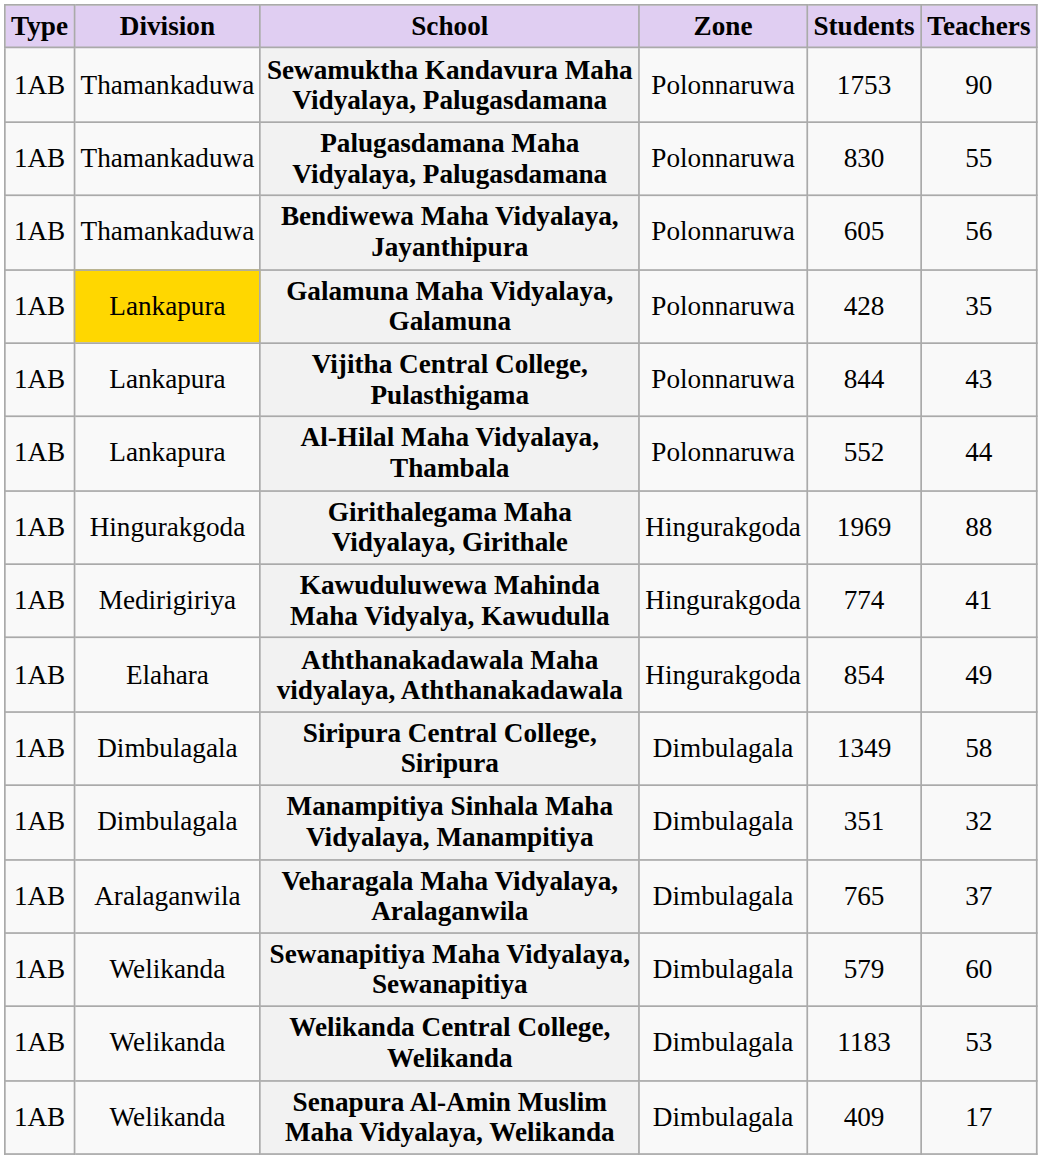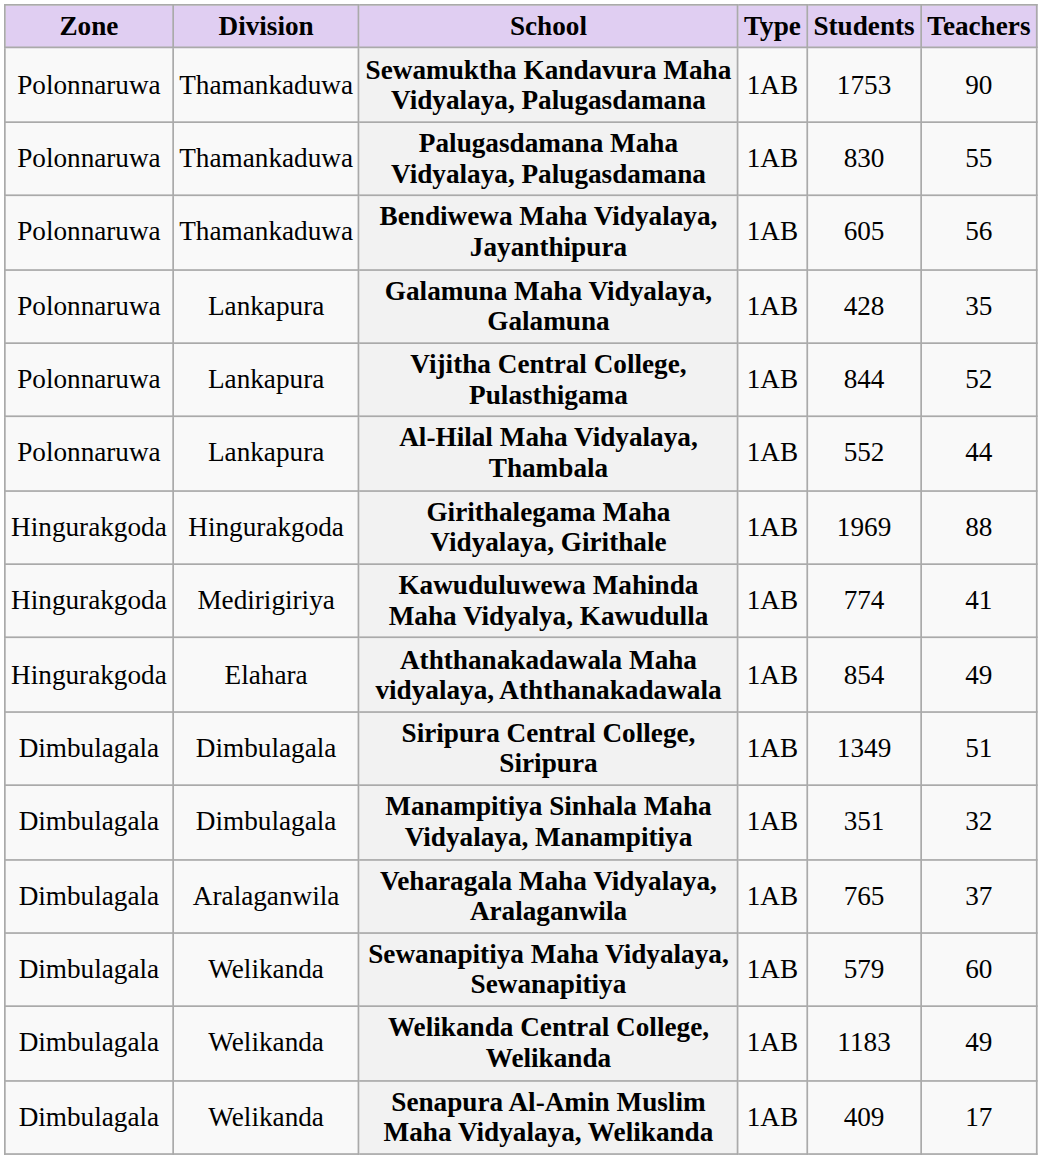columns swapped: Zone <-> Type
Galamuna Maha Vidyalaya, Galamuna | Division: gold background -> no background
Vijitha Central College, Pulasthigama | Teachers: 43 -> 52
Siripura Central College, Siripura | Teachers: 58 -> 51
Welikanda Central College, Welikanda | Teachers: 53 -> 49
